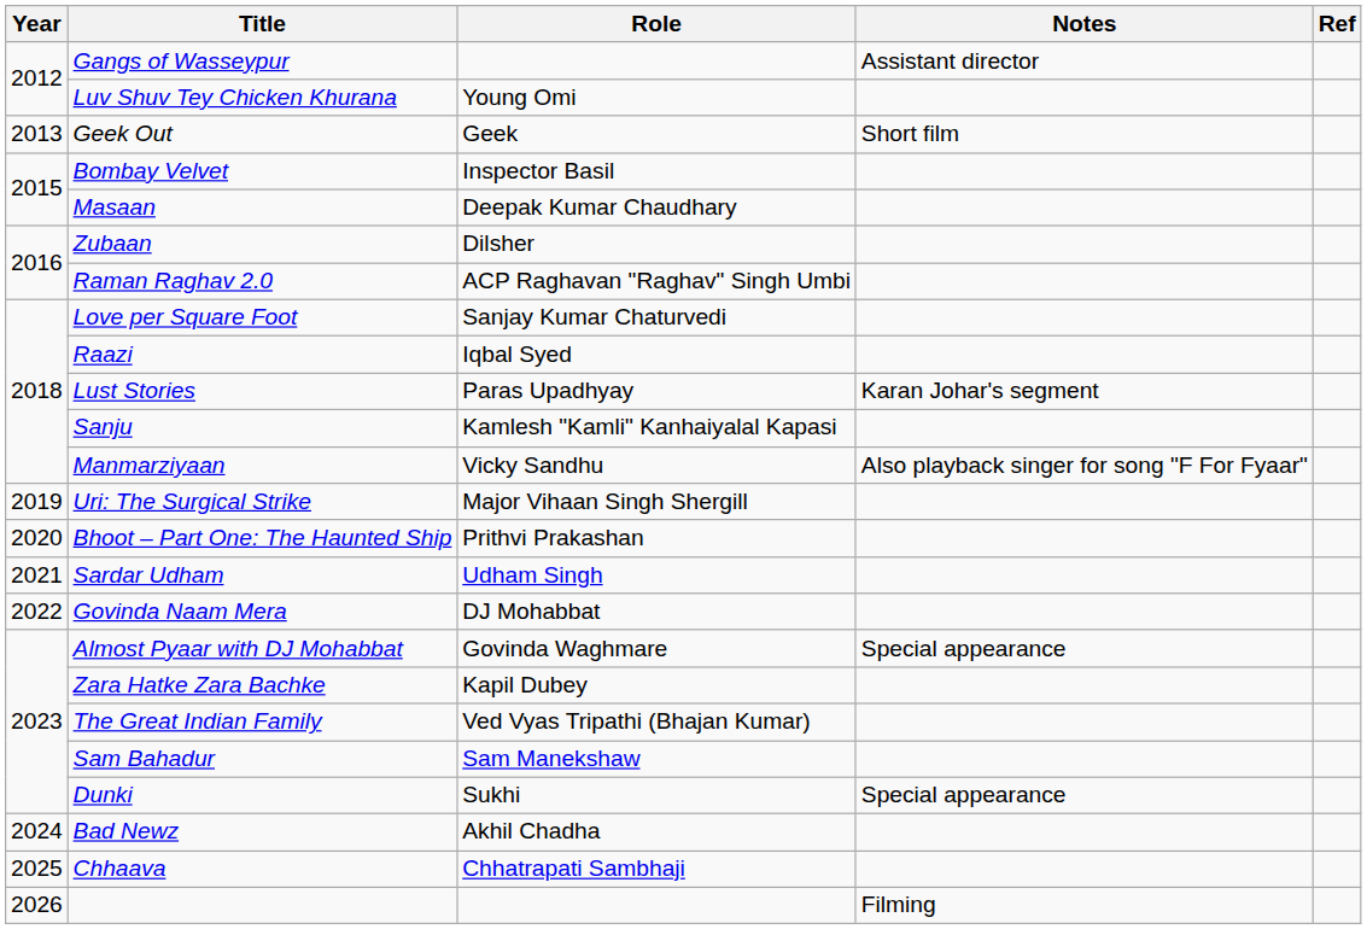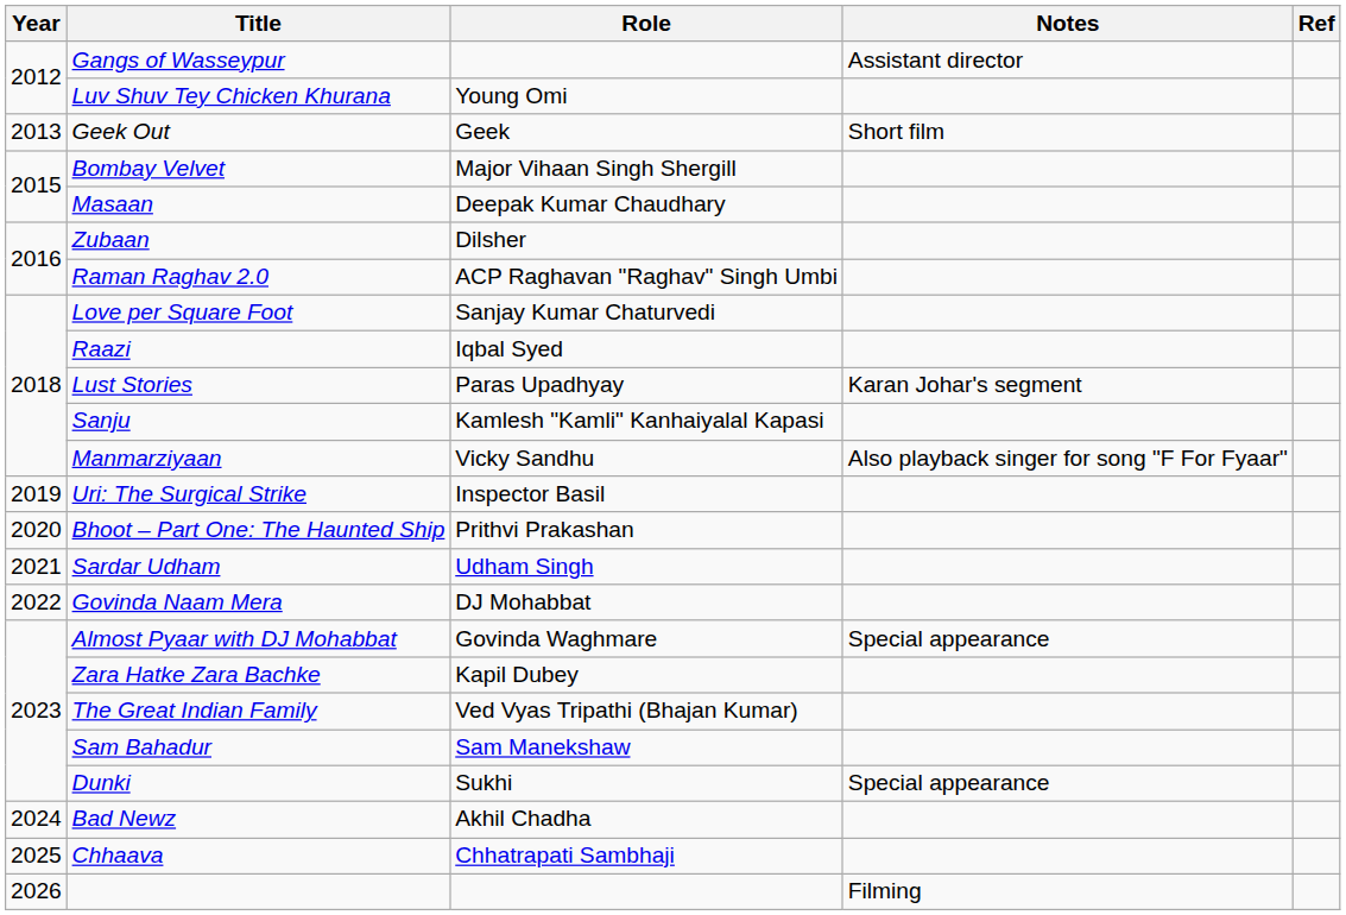Bombay Velvet | Role: Inspector Basil -> Major Vihaan Singh Shergill
Uri: The Surgical Strike | Role: Major Vihaan Singh Shergill -> Inspector Basil
